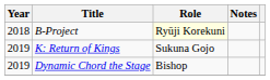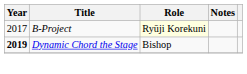B-Project | Year: 2018 -> 2017
- row: 2019 | K: Return of Kings | Sukuna Gojo
Dynamic Chord the Stage | Year: normal -> bold
